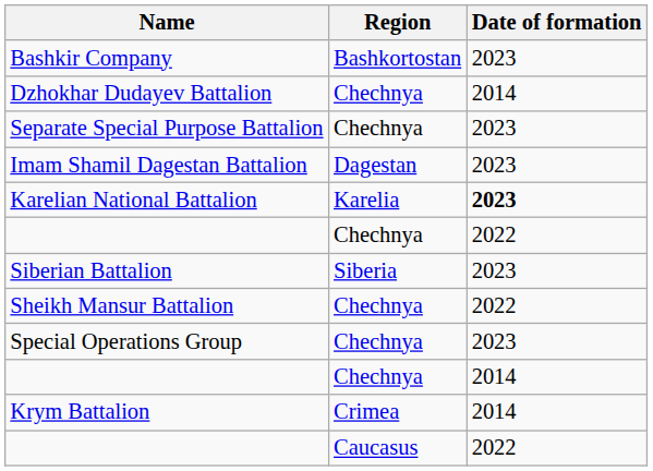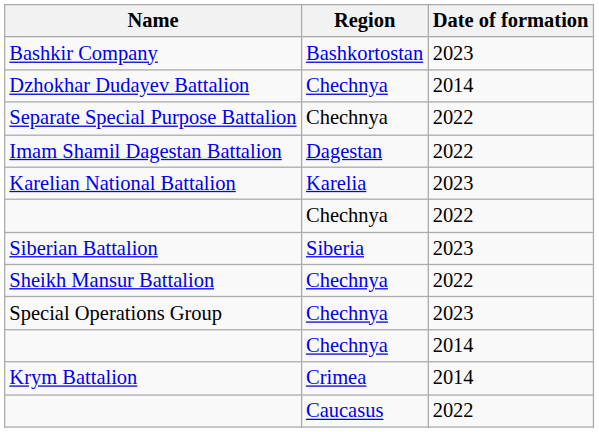Separate Special Purpose Battalion | Date of formation: 2023 -> 2022
Imam Shamil Dagestan Battalion | Date of formation: 2023 -> 2022
Karelian National Battalion | Date of formation: bold -> normal
